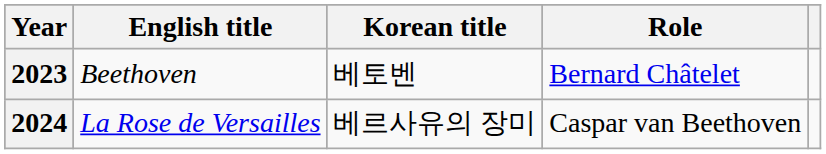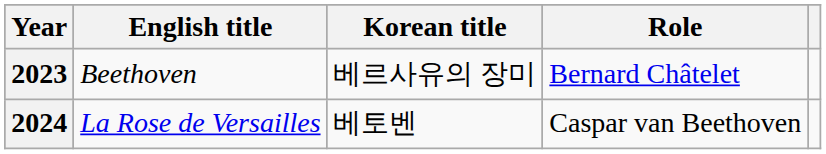2023 | Korean title: 베토벤 -> 베르사유의 장미
2024 | Korean title: 베르사유의 장미 -> 베토벤
